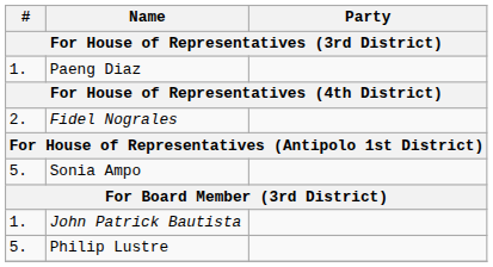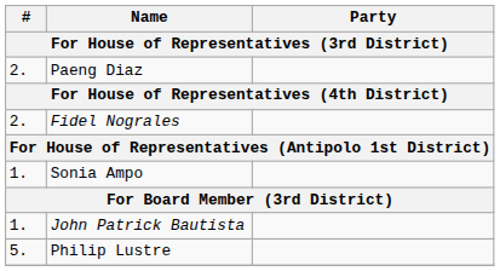Paeng Diaz | #: 1. -> 2.
Sonia Ampo | #: 5. -> 1.
